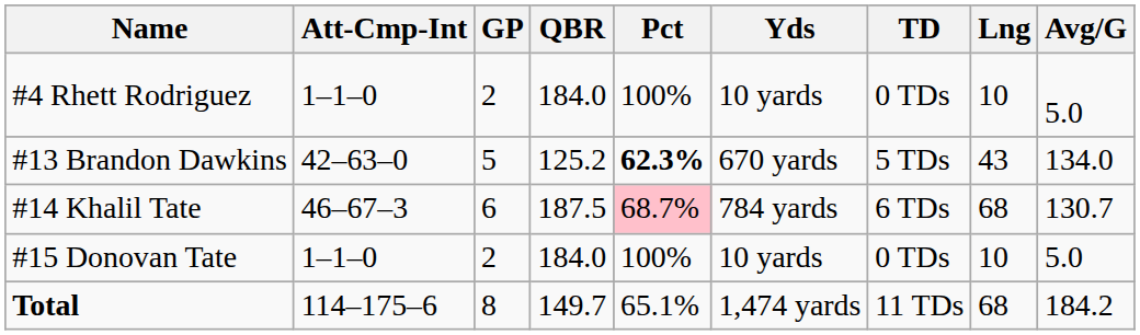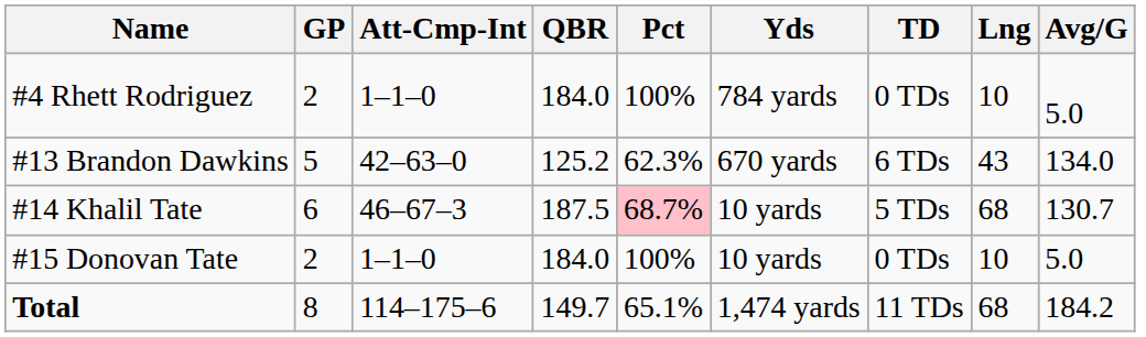columns swapped: GP <-> Att-Cmp-Int
#4 Rhett Rodriguez | Yds: 10 yards -> 784 yards
#13 Brandon Dawkins | Pct: bold -> normal
#13 Brandon Dawkins | TD: 5 TDs -> 6 TDs
#14 Khalil Tate | Yds: 784 yards -> 10 yards
#14 Khalil Tate | TD: 6 TDs -> 5 TDs
